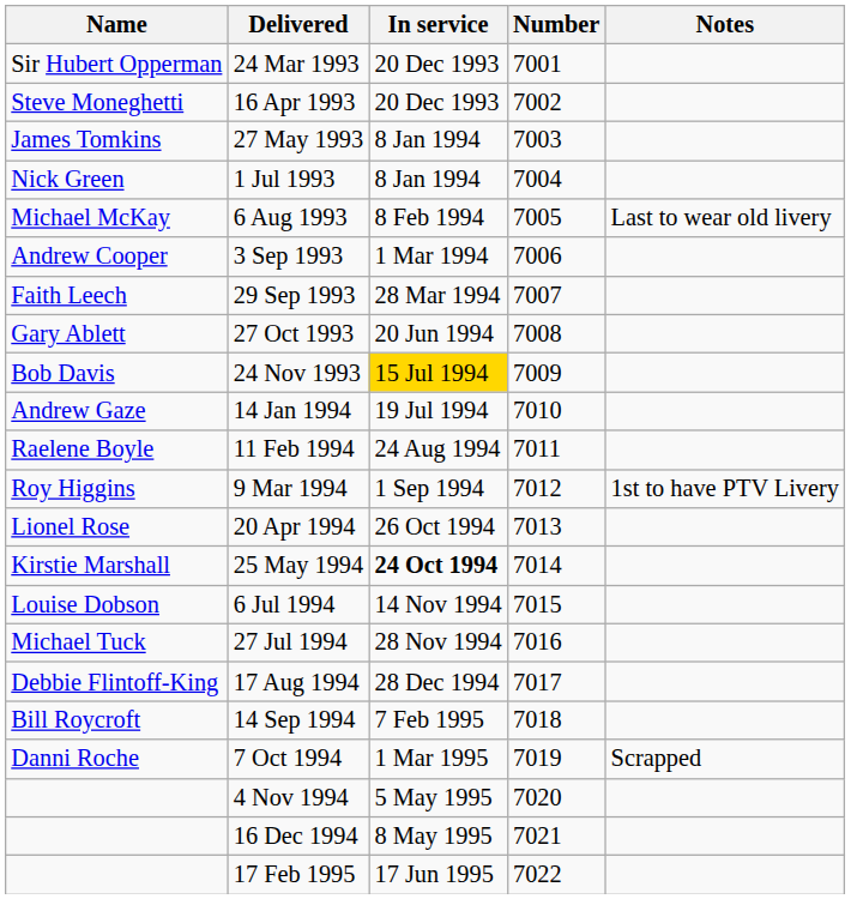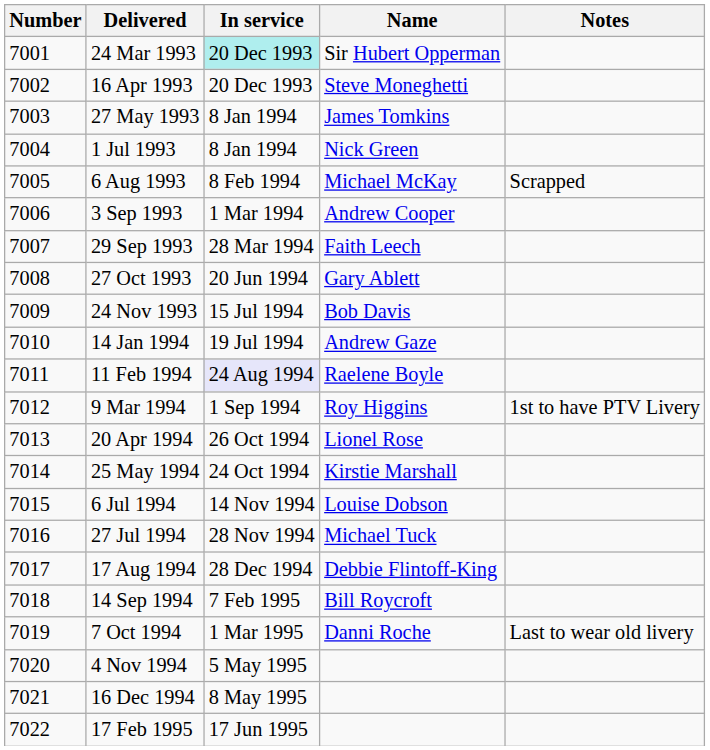columns swapped: Number <-> Name
24 Mar 1993 | In service: no background -> paleturquoise background
6 Aug 1993 | Notes: Last to wear old livery -> Scrapped
24 Nov 1993 | In service: gold background -> no background
11 Feb 1994 | In service: no background -> lavender background
25 May 1994 | In service: bold -> normal
7 Oct 1994 | Notes: Scrapped -> Last to wear old livery
